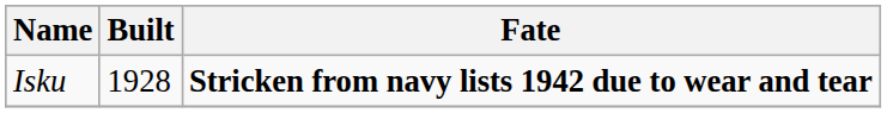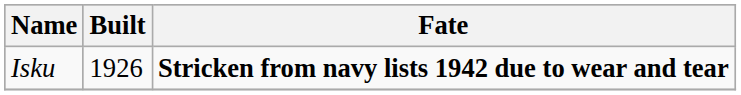Isku | Built: 1928 -> 1926
